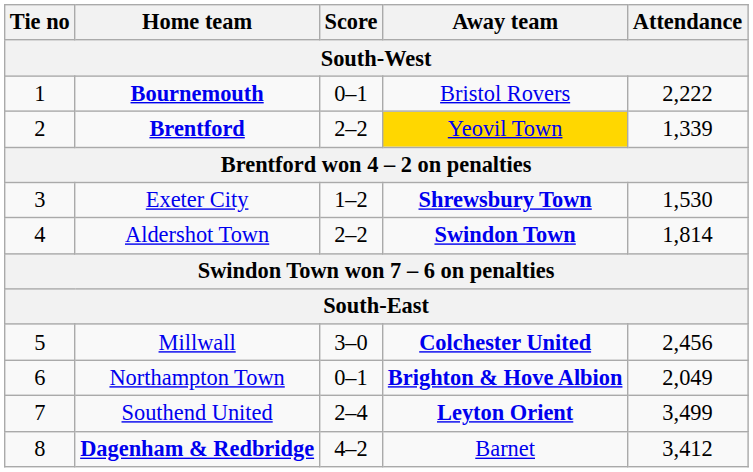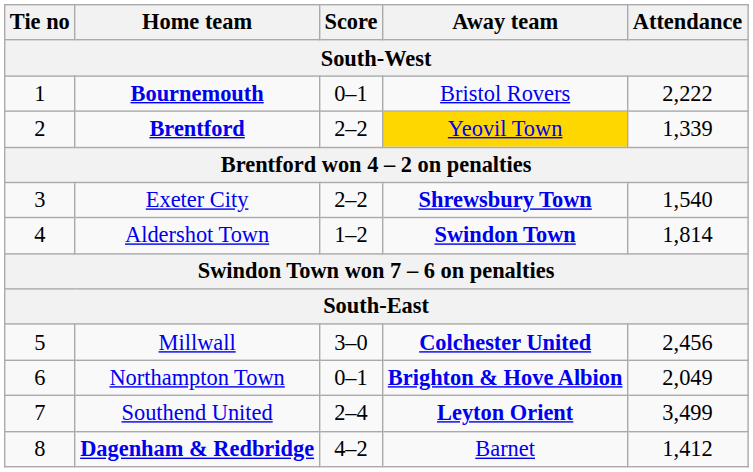Exeter City | Score: 1–2 -> 2–2
Exeter City | Attendance: 1,530 -> 1,540
Aldershot Town | Score: 2–2 -> 1–2
Dagenham & Redbridge | Attendance: 3,412 -> 1,412
